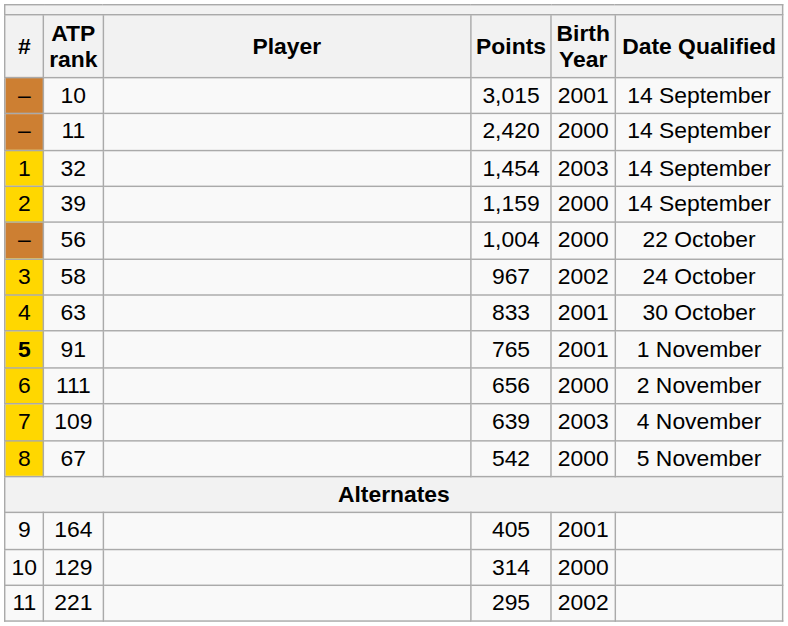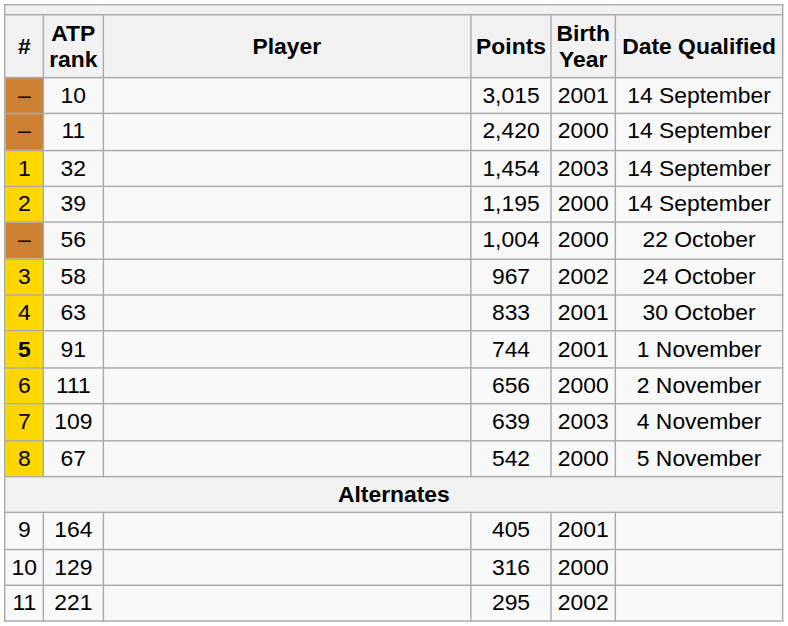39 | Points: 1,159 -> 1,195
91 | Points: 765 -> 744
129 | Points: 314 -> 316
